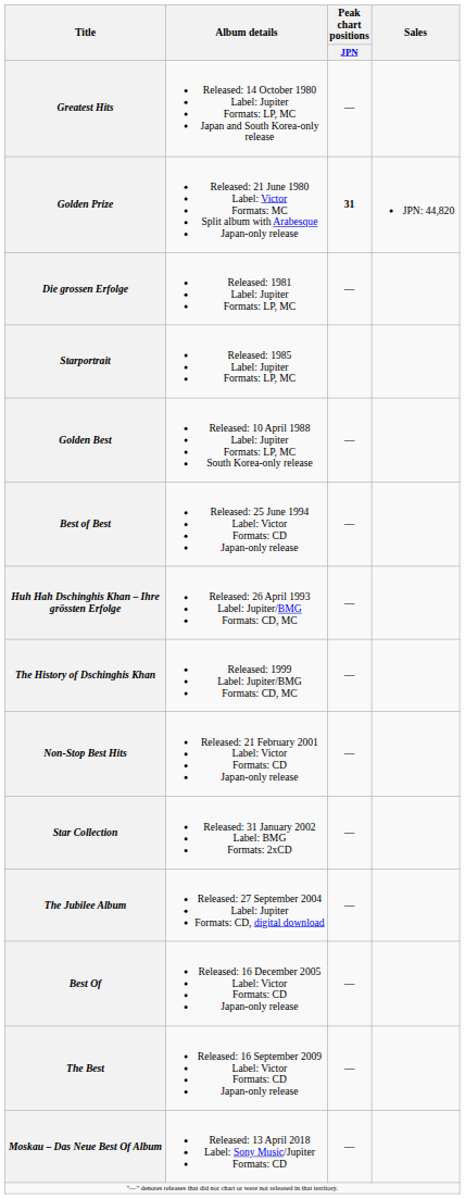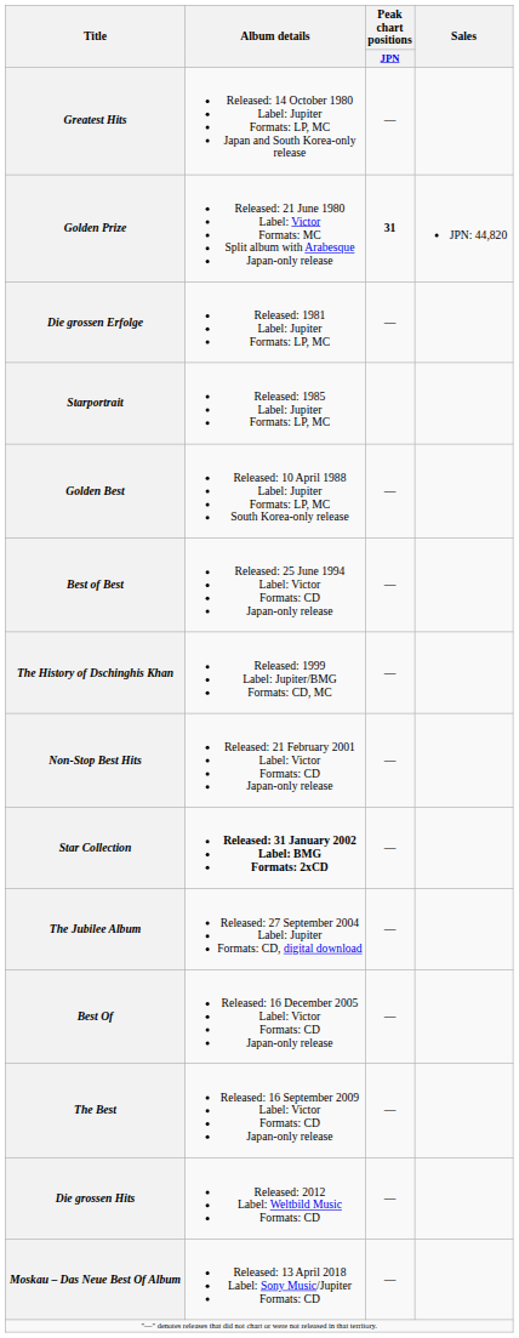- row: Huh Hah Dschinghis Khan – Ihre grössten Erfolge | Released: 26 April 1993 Label: Jupiter/BMG Formats: CD, MC | —
Star Collection | Album details: normal -> bold
+ row: Die grossen Hits | Released: 2012 Label: Weltbild Music Formats: CD | —
